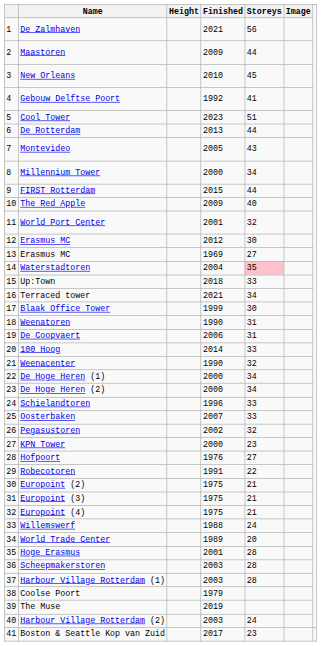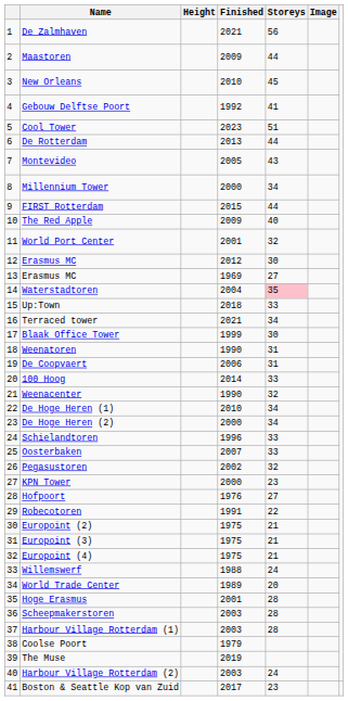De Hoge Heren (1) | Finished: 2000 -> 2010
